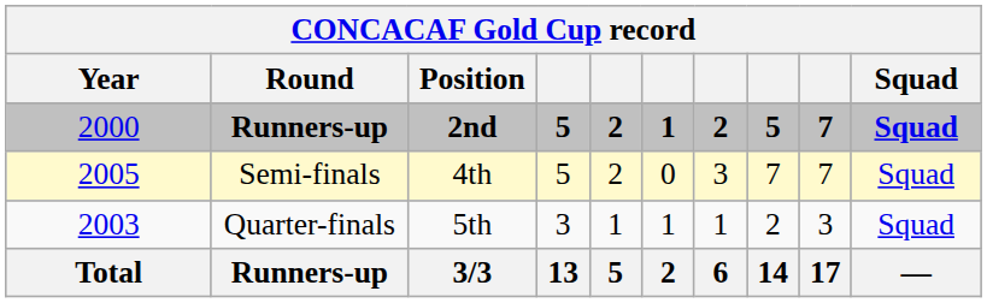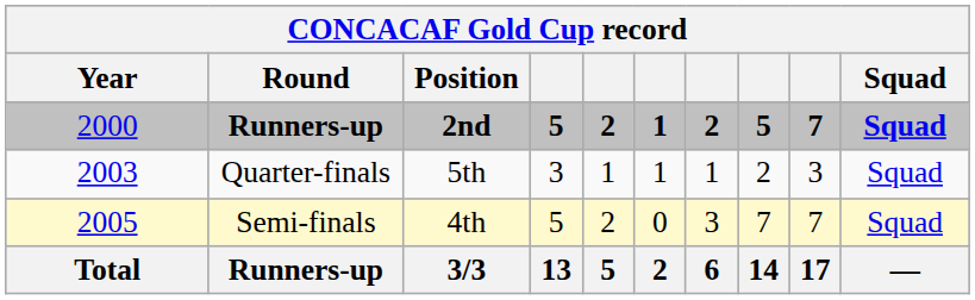rows swapped: Quarter-finals <-> Semi-finals
